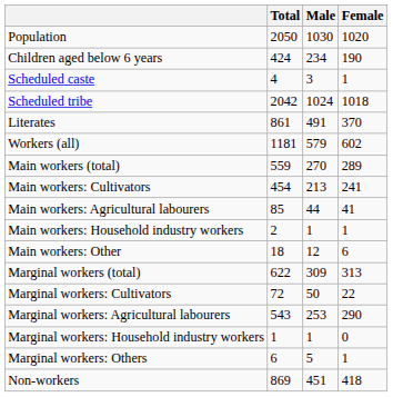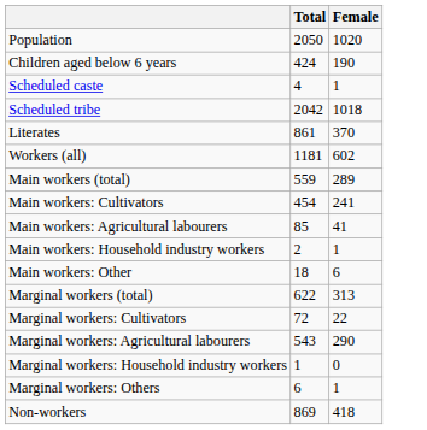- column: Male | 1030 | 234 | 3 | 1024 | 491 | 579 | 270 | 213 | 44 | 1 | 12 | 309 | 50 | 253 | 1 | 5 | 451
